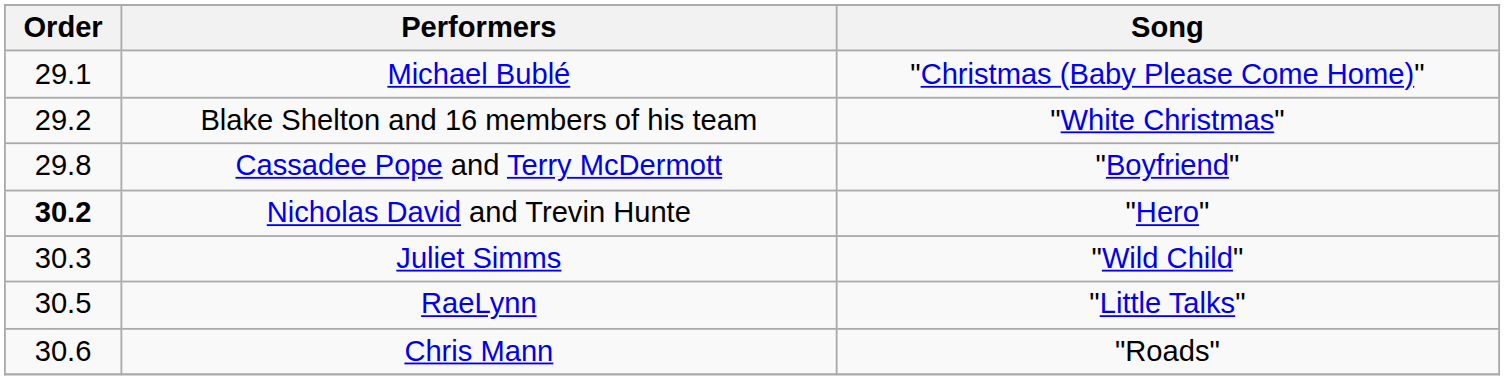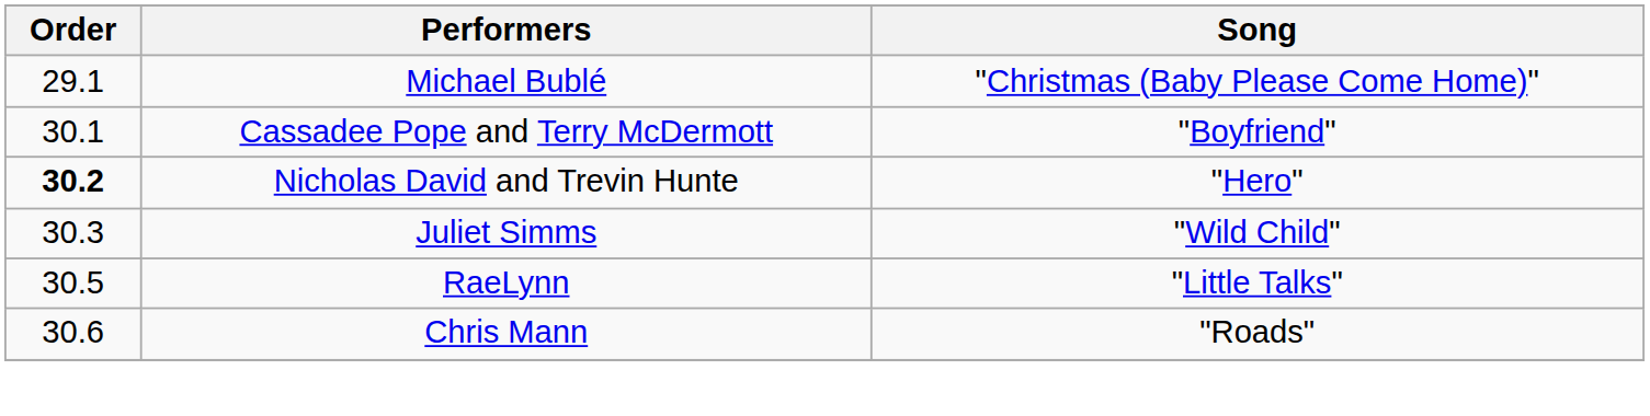- row: 29.2 | Blake Shelton and 16 members of his team | "White Christmas"
Cassadee Pope and Terry McDermott | Order: 29.8 -> 30.1
